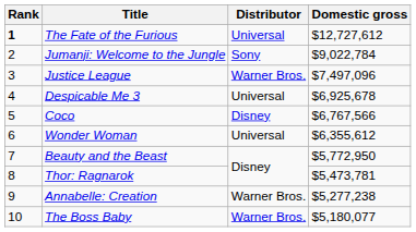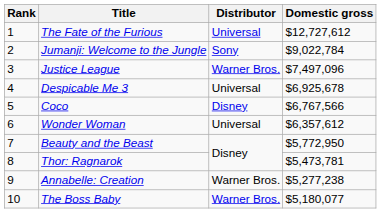The Fate of the Furious | Rank: bold -> normal
Wonder Woman | Domestic gross: $6,355,612 -> $6,357,612
